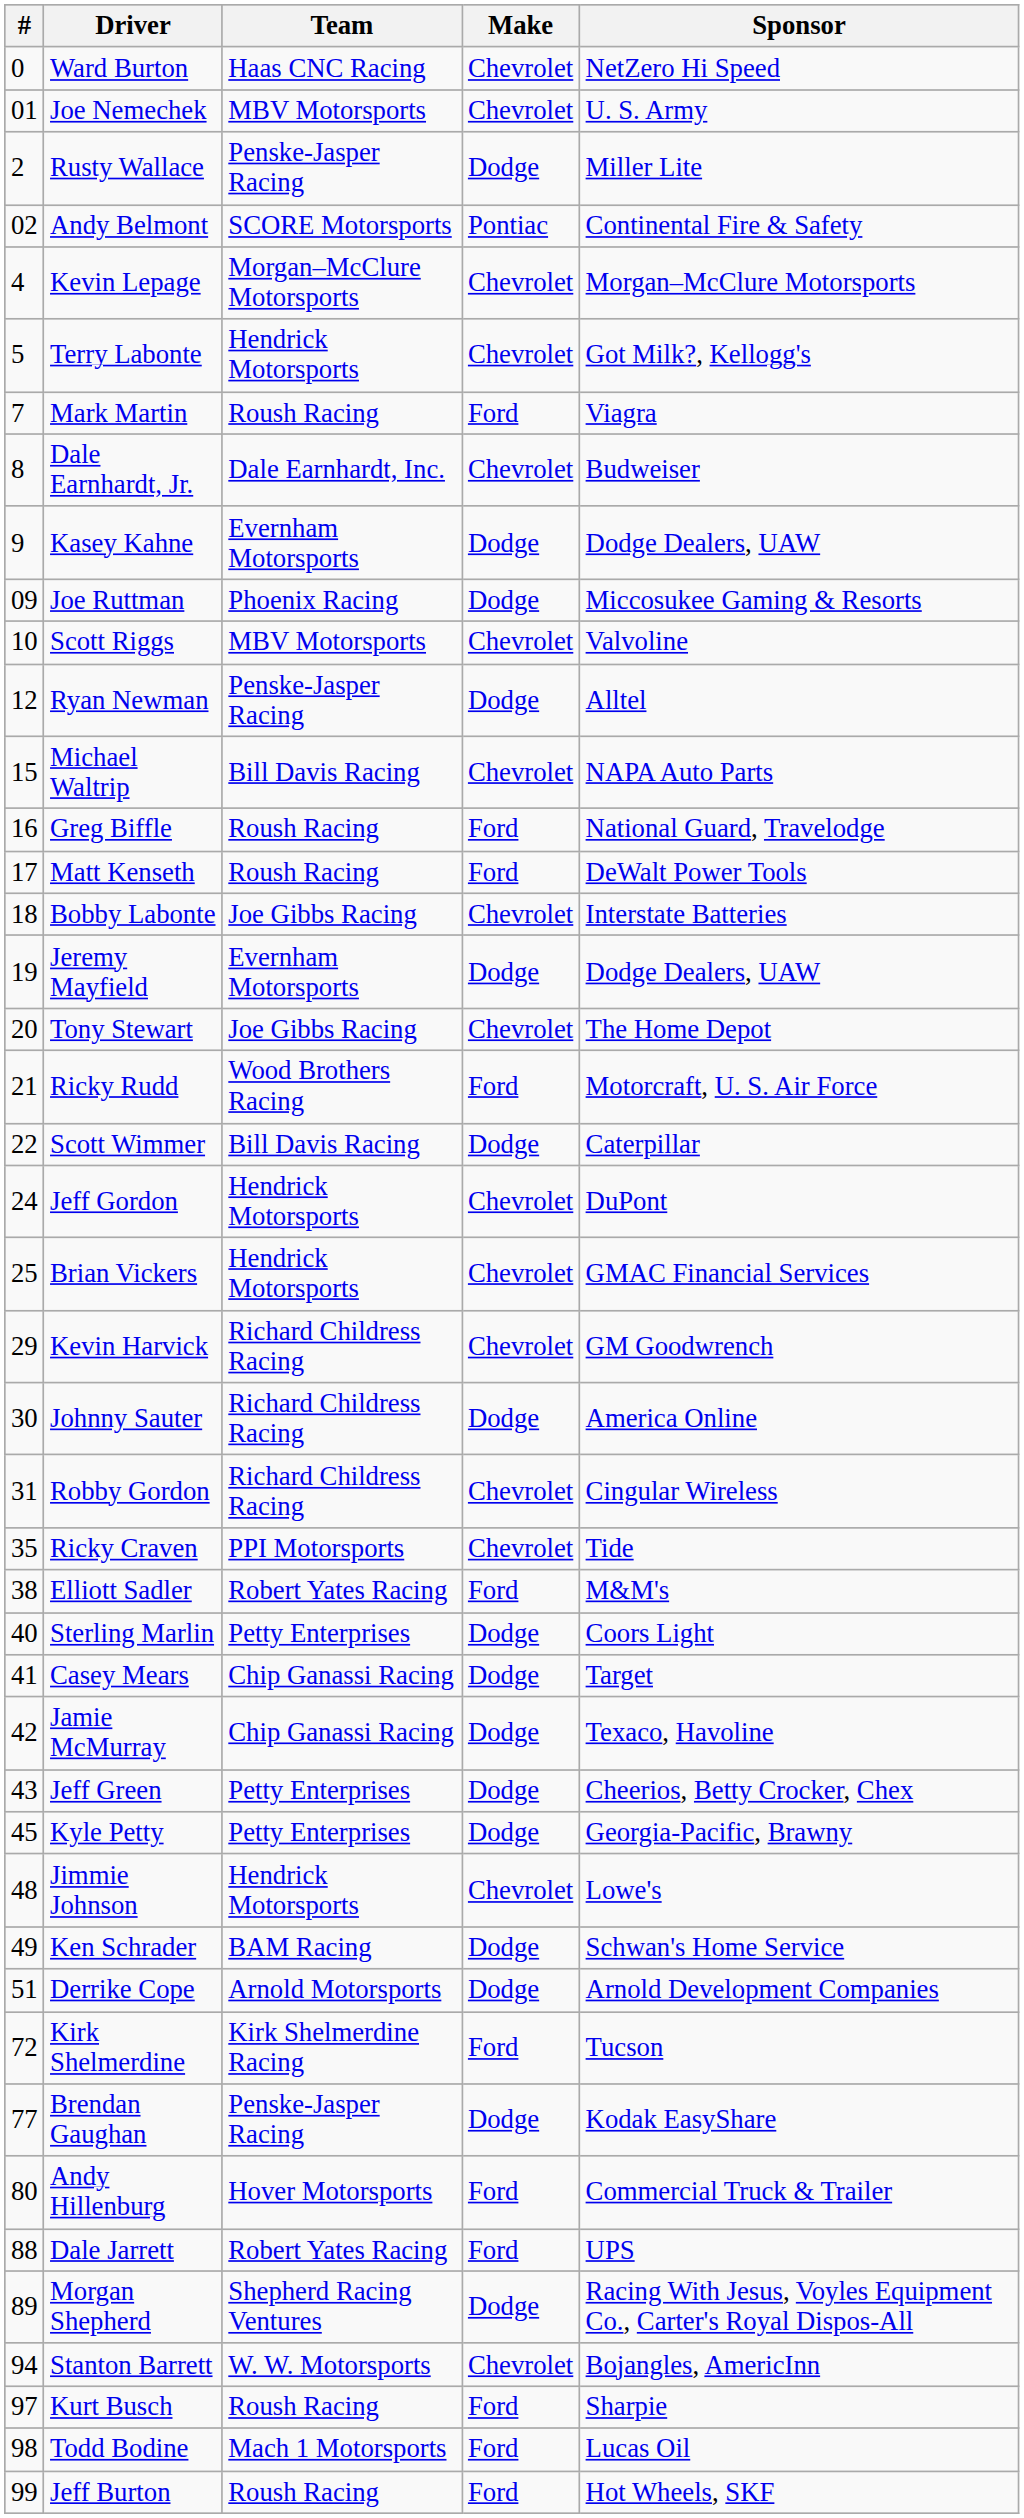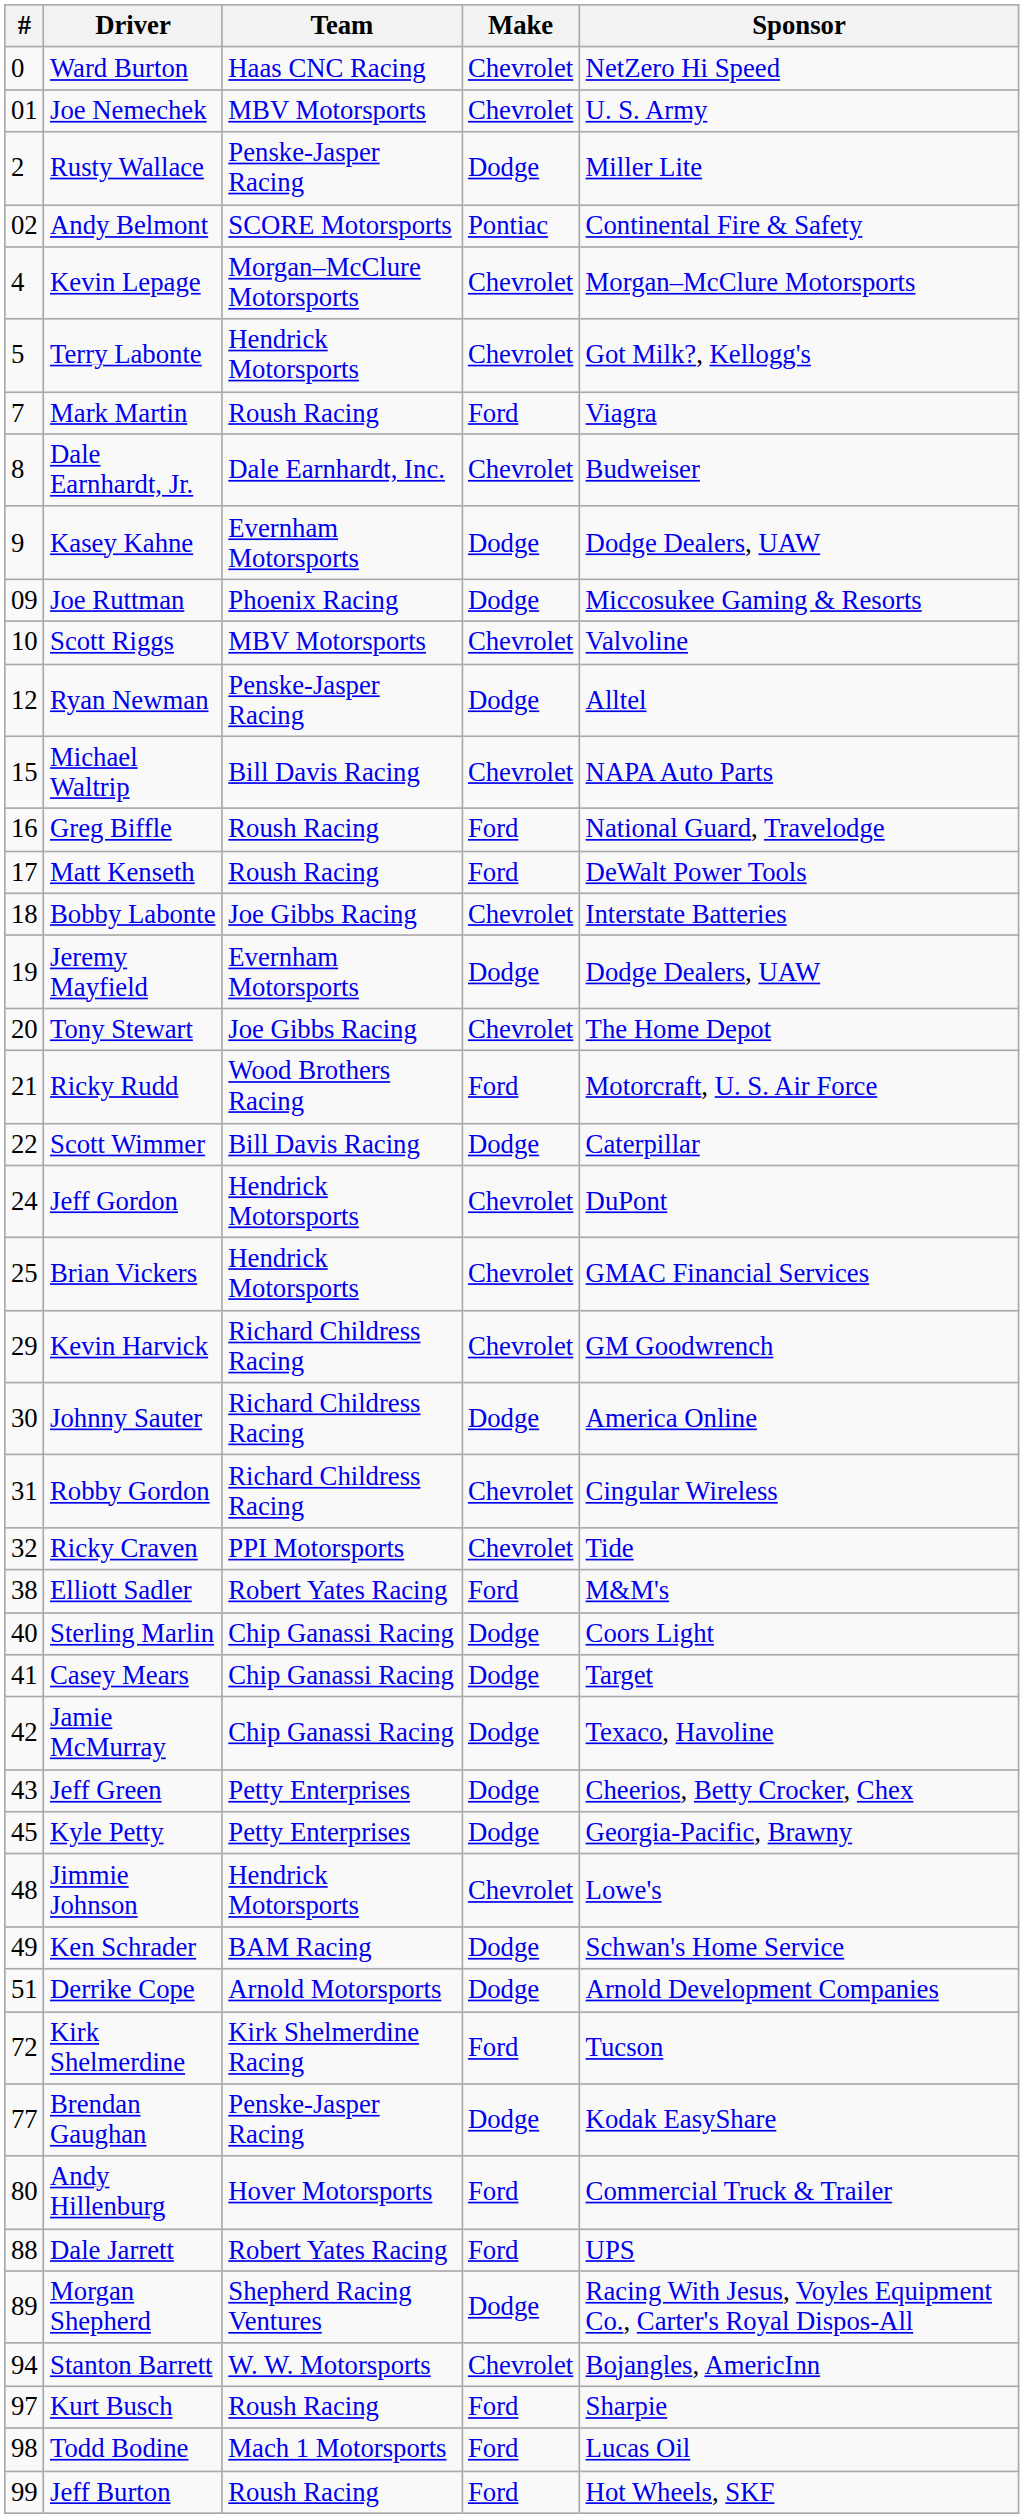Ricky Craven | #: 35 -> 32
Sterling Marlin | Team: Petty Enterprises -> Chip Ganassi Racing
